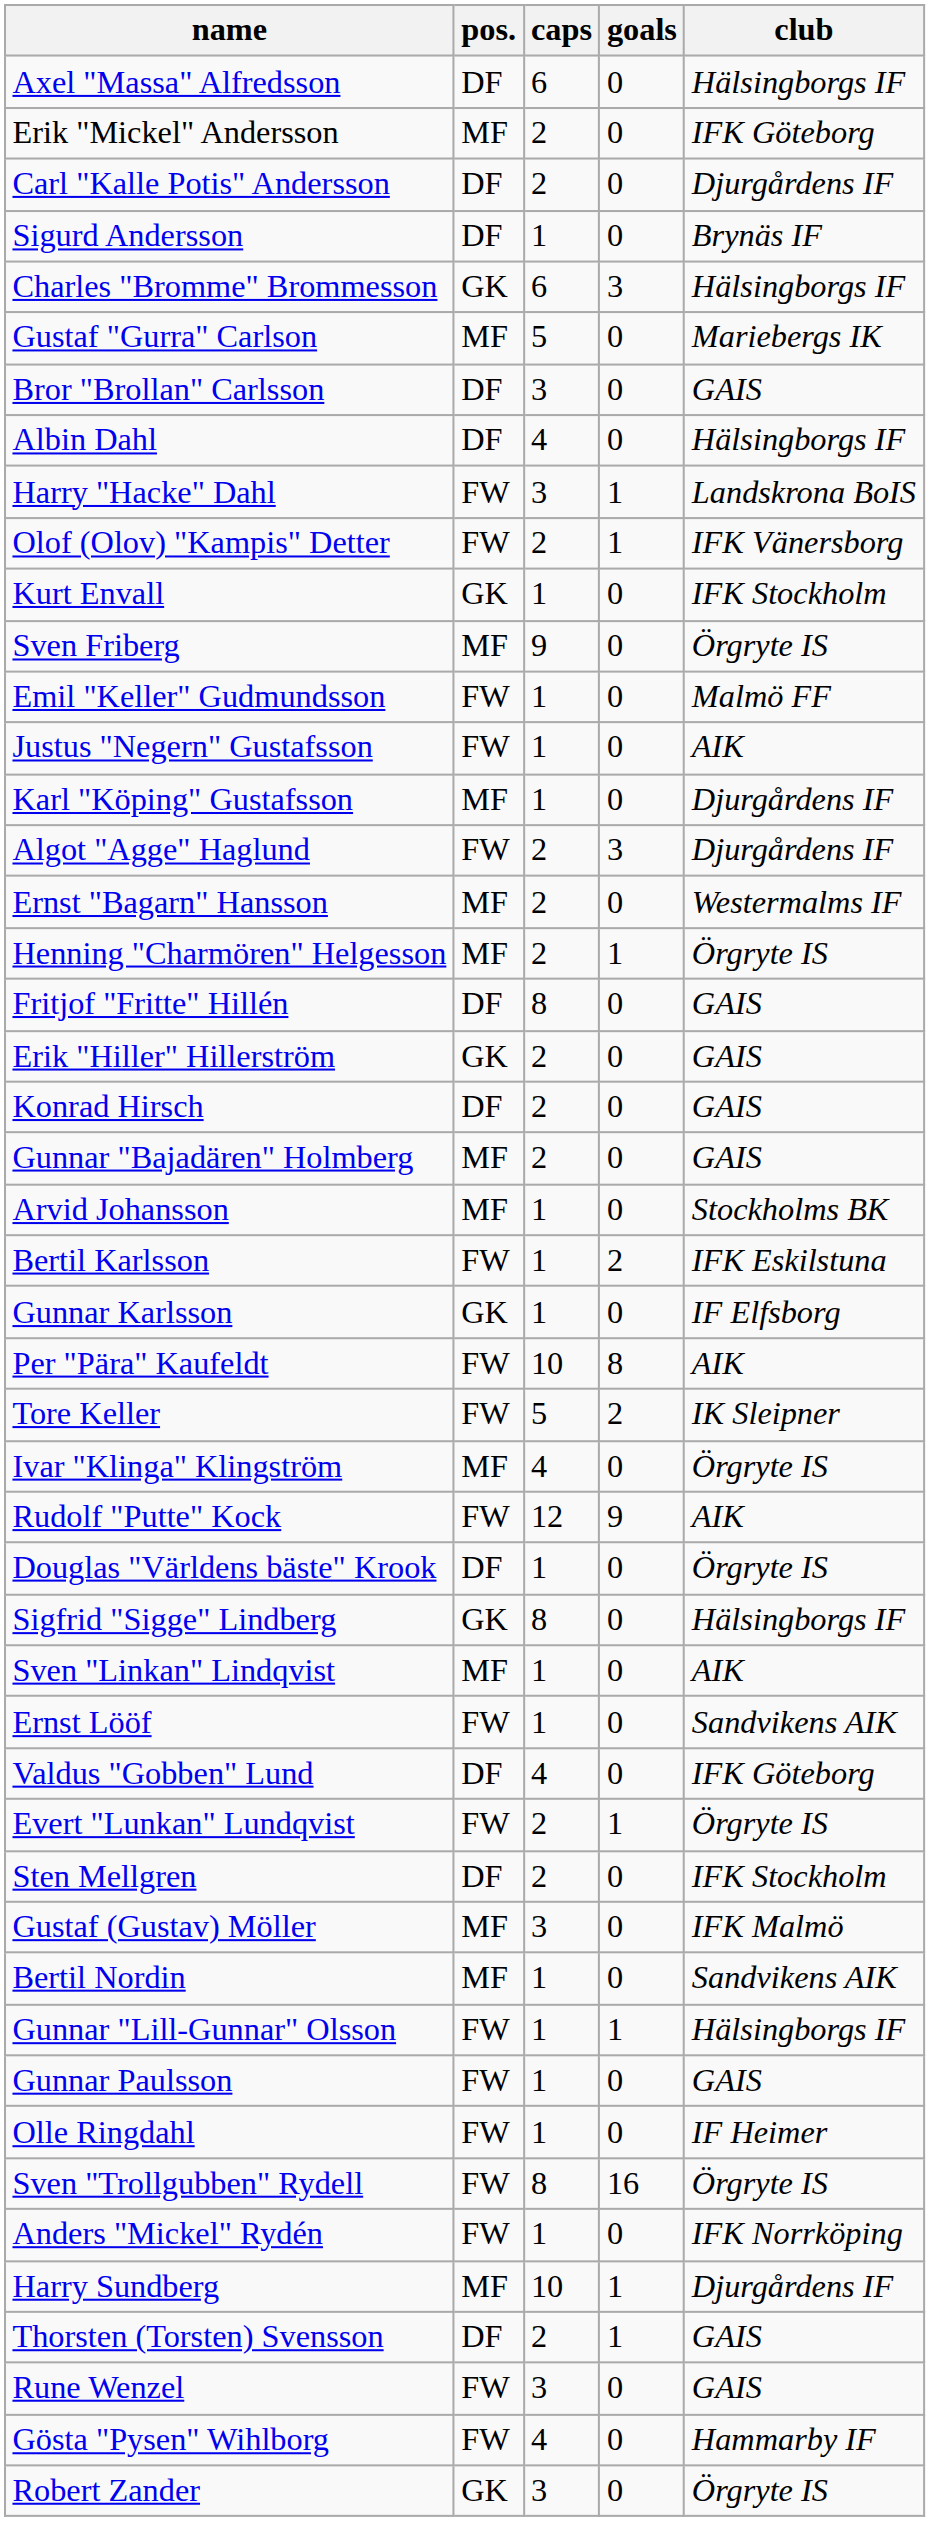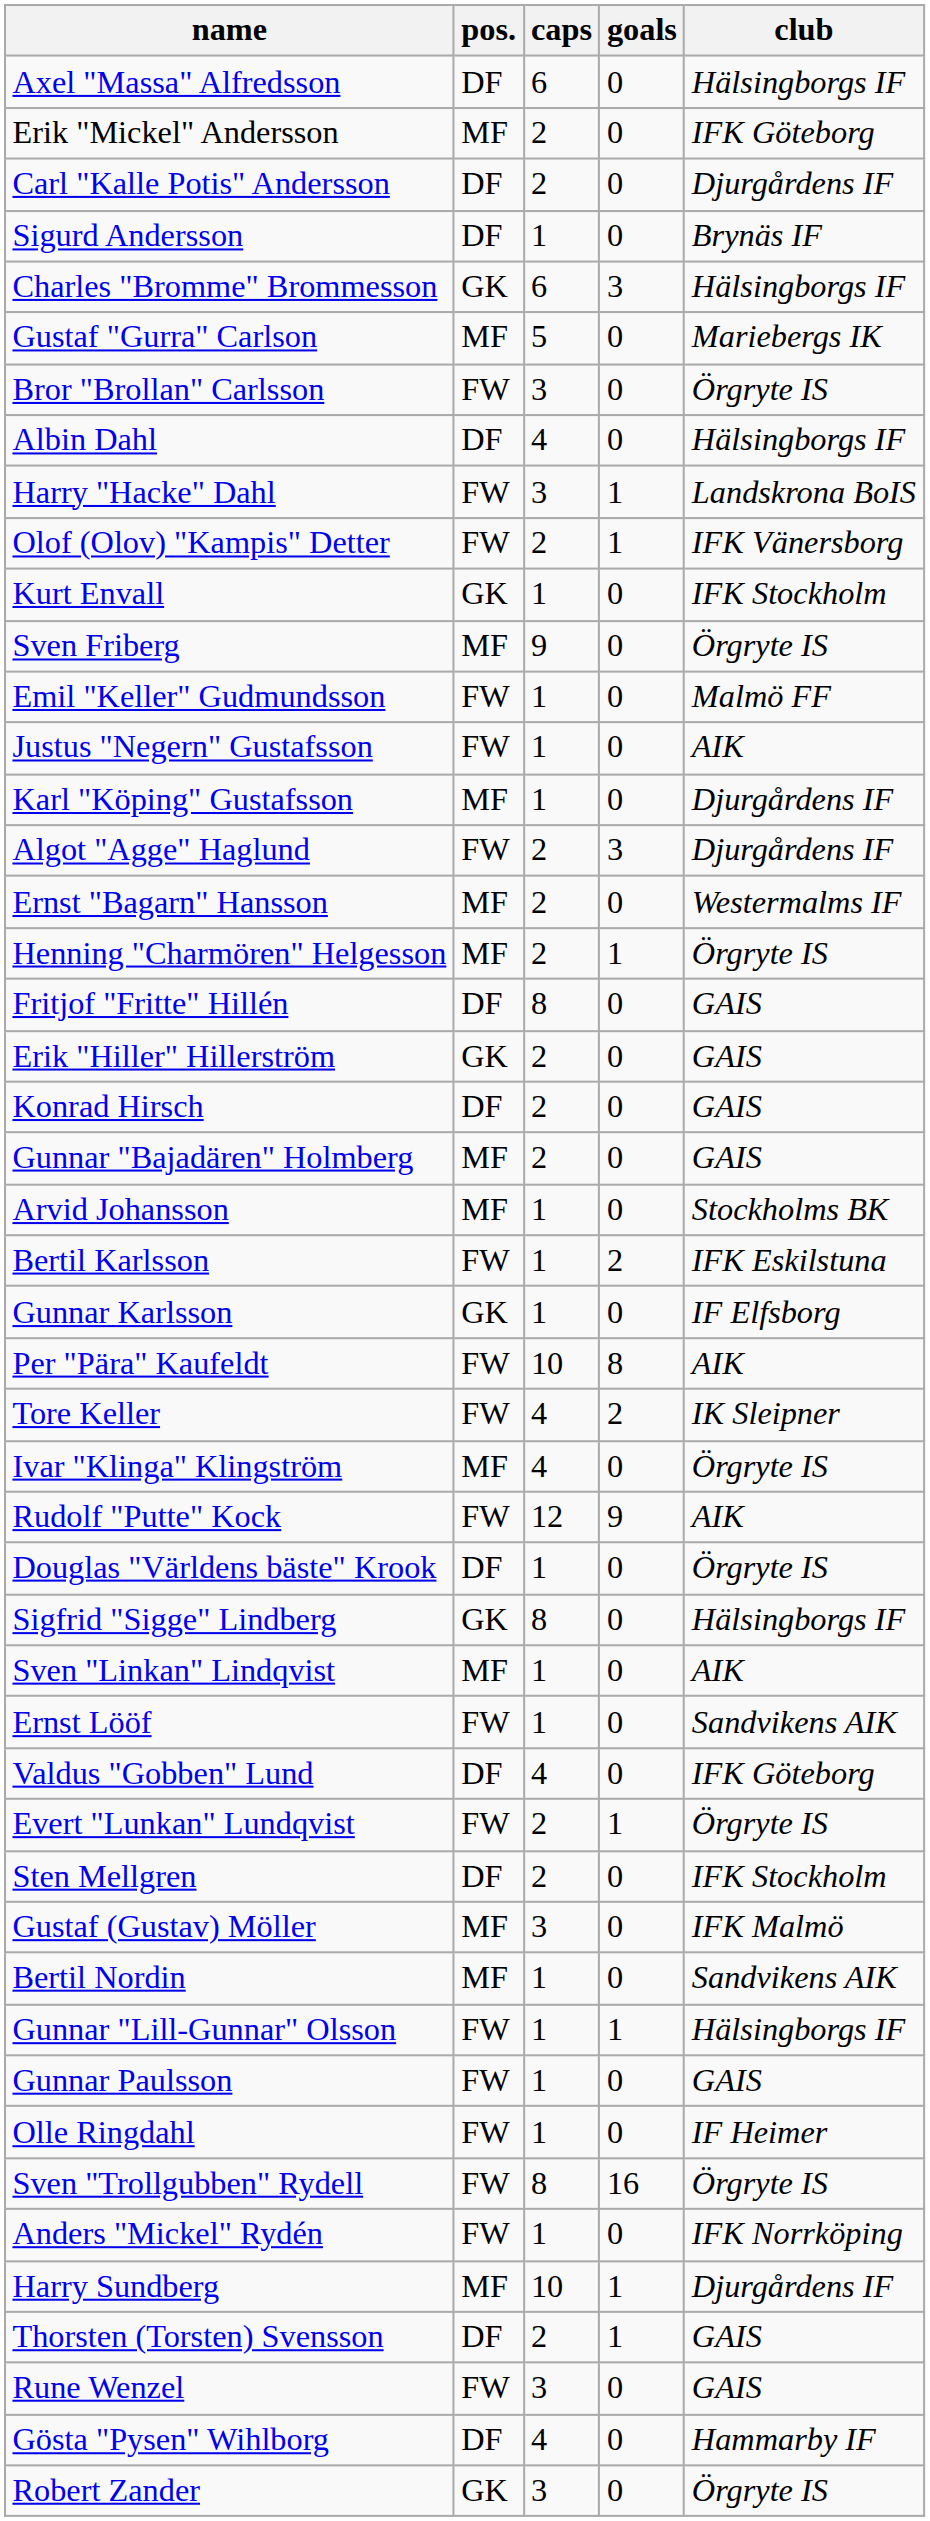Bror "Brollan" Carlsson | pos.: DF -> FW
Bror "Brollan" Carlsson | club: GAIS -> Örgryte IS
Tore Keller | caps: 5 -> 4
Gösta "Pysen" Wihlborg | pos.: FW -> DF
